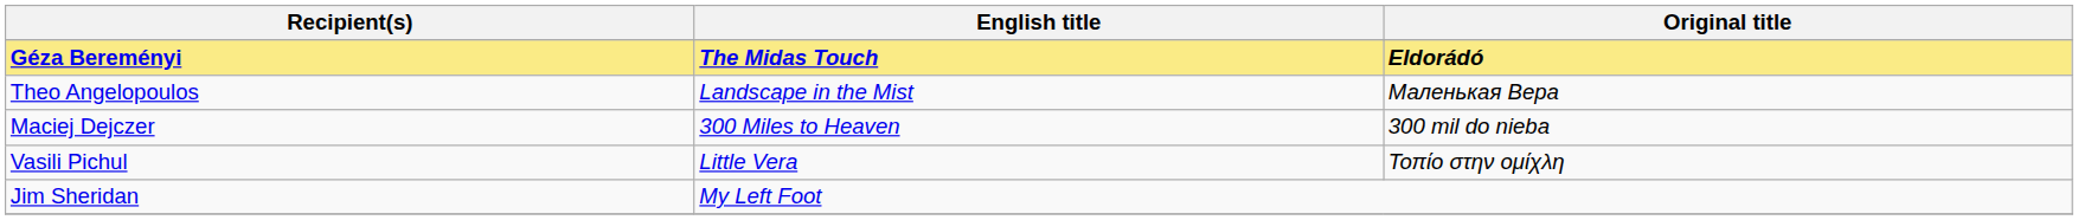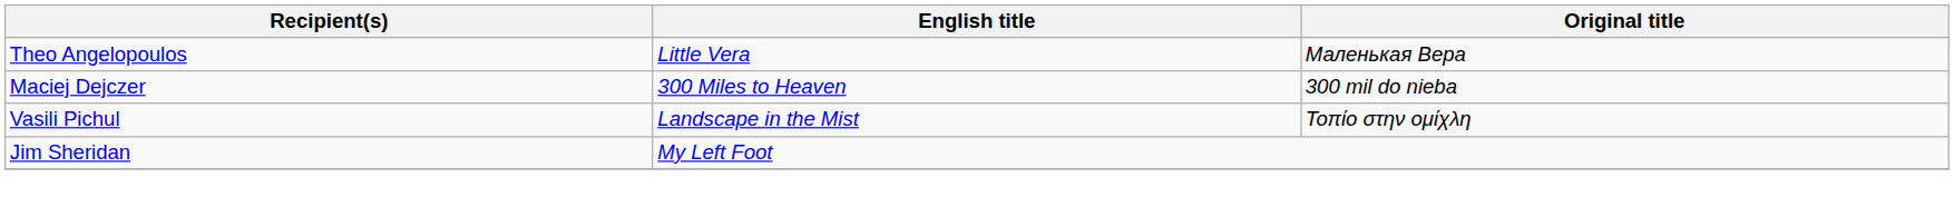- row: Géza Bereményi | The Midas Touch | Eldorádó
Theo Angelopoulos | English title: Landscape in the Mist -> Little Vera
Vasili Pichul | English title: Little Vera -> Landscape in the Mist
